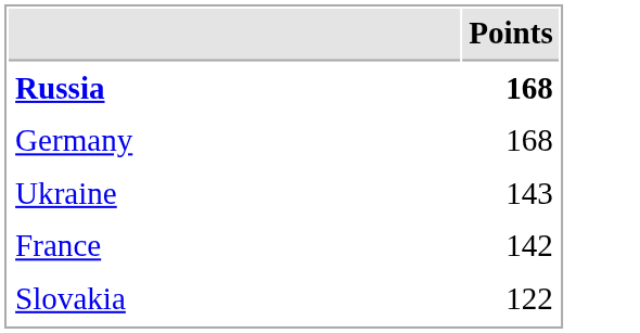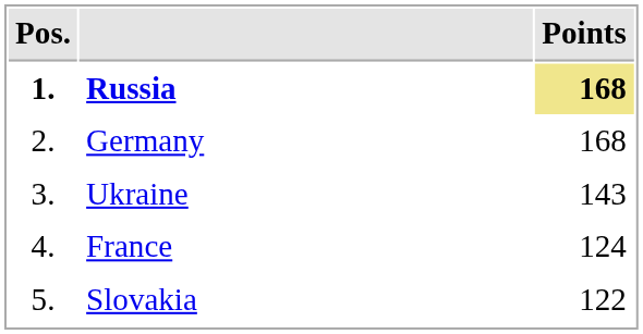+ column: Pos. | 1. | 2. | 3. | 4. | 5.
Russia | Points: no background -> khaki background
France | Points: 142 -> 124
